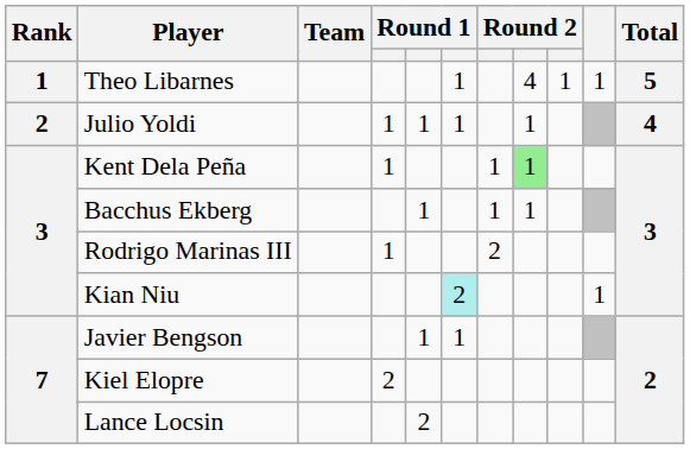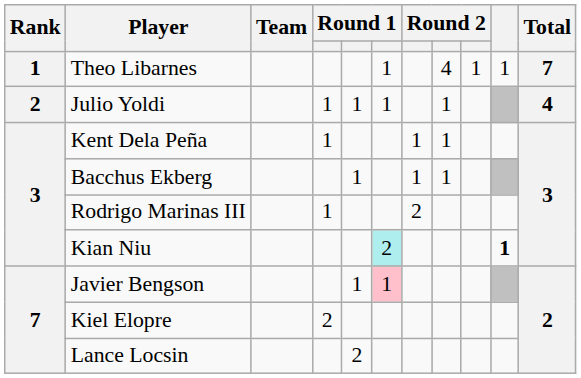Theo Libarnes | Total: 5 -> 7
Kent Dela Peña | column 8: lightgreen background -> no background
Kian Niu | column 10: normal -> bold
Javier Bengson | column 6: no background -> pink background
